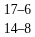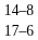rows swapped: 17–6 <-> 14–8
